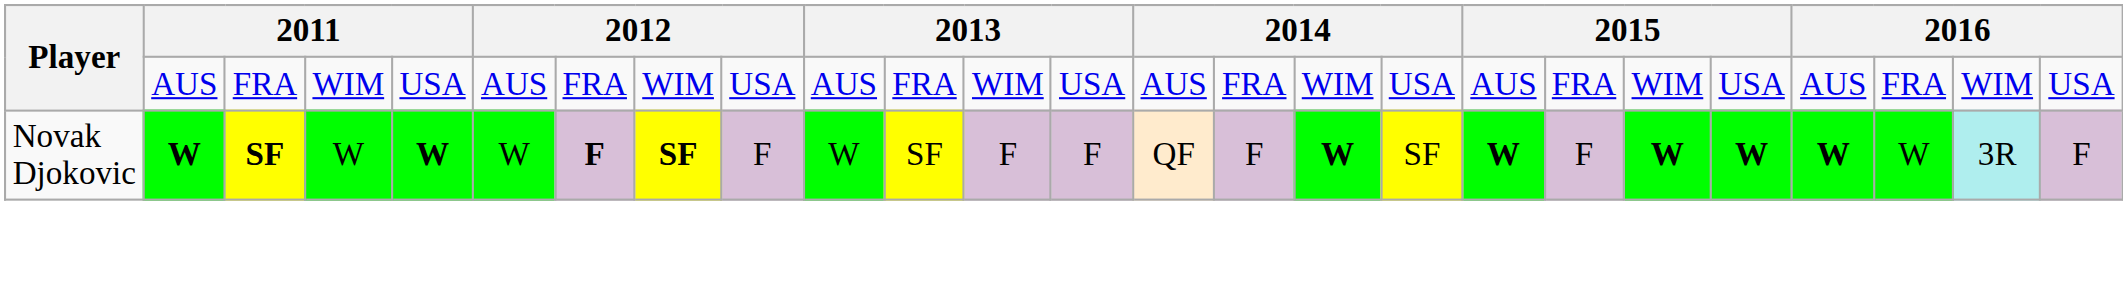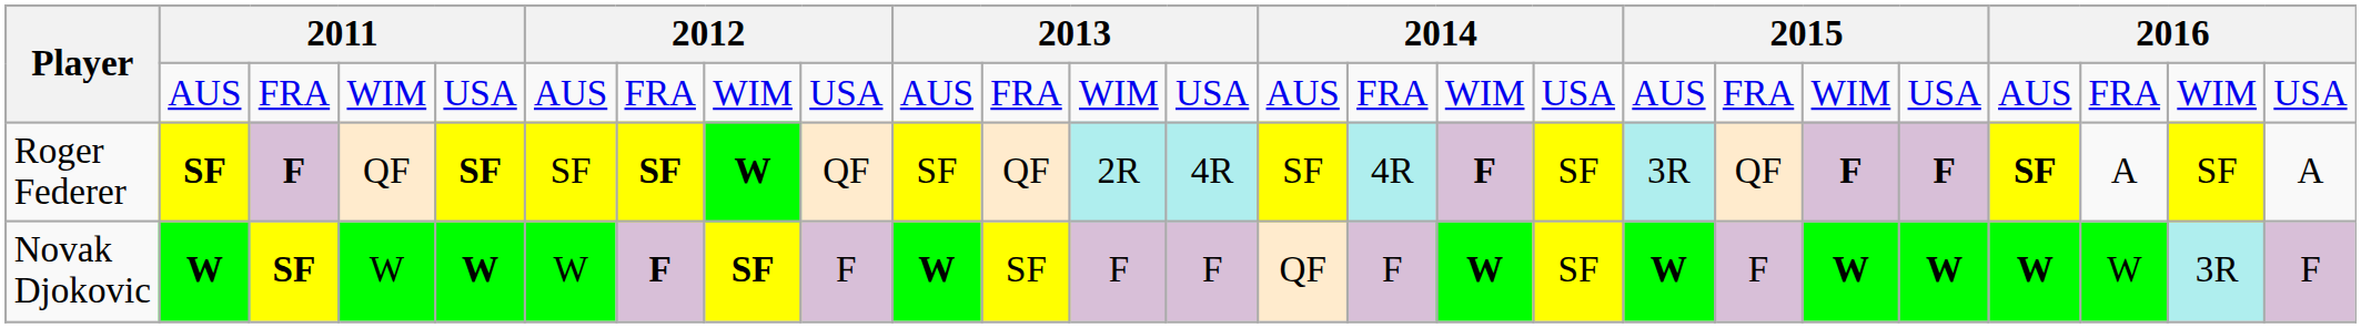+ row: Roger Federer | SF | F | QF | SF | SF | SF | W | QF | SF | QF | 2R | 4R | SF | 4R | F | SF | 3R | QF | F | F | SF | A | SF | A
Novak Djokovic | column 10: normal -> bold
